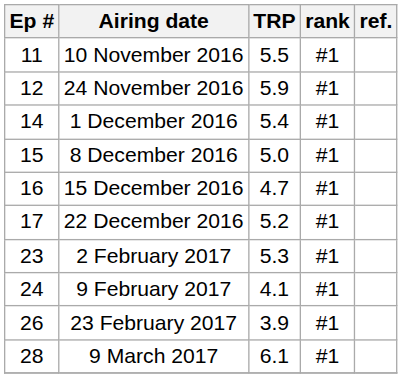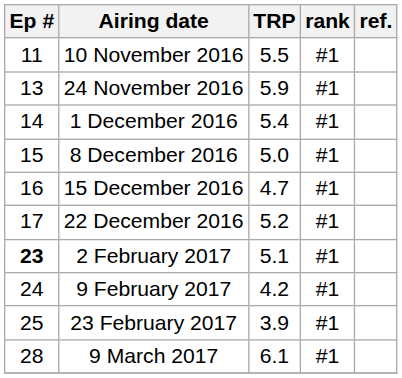24 November 2016 | Ep #: 12 -> 13
2 February 2017 | Ep #: normal -> bold
2 February 2017 | TRP: 5.3 -> 5.1
9 February 2017 | TRP: 4.1 -> 4.2
23 February 2017 | Ep #: 26 -> 25
